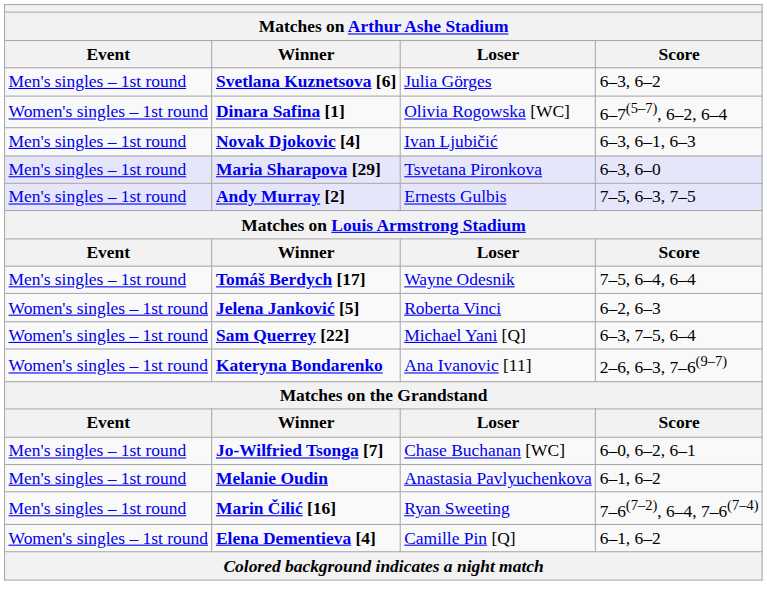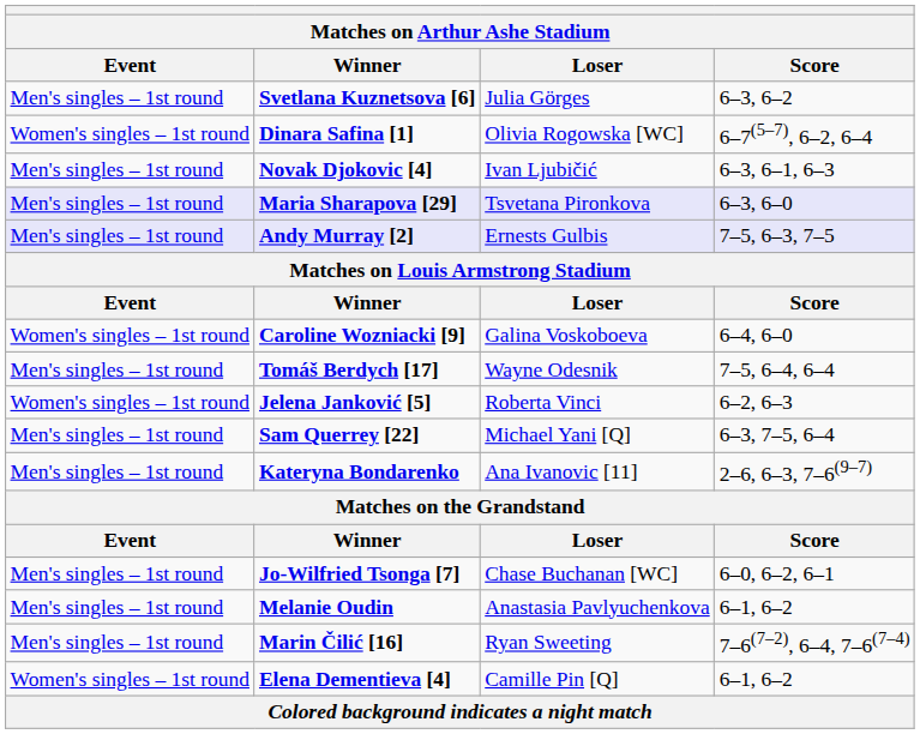+ row: Women's singles – 1st round | Caroline Wozniacki [9] | Galina Voskoboeva | 6–4, 6–0
Sam Querrey [22] | Event: Women's singles – 1st round -> Men's singles – 1st round
Kateryna Bondarenko | Event: Women's singles – 1st round -> Men's singles – 1st round
